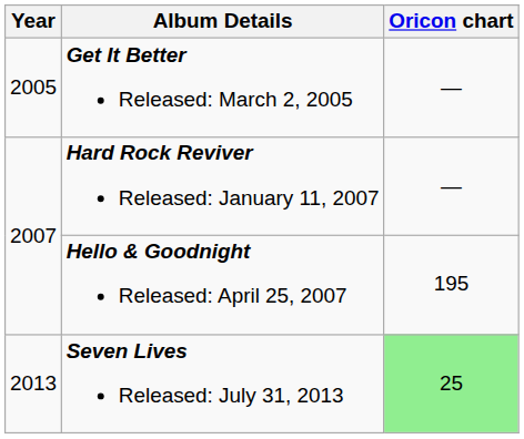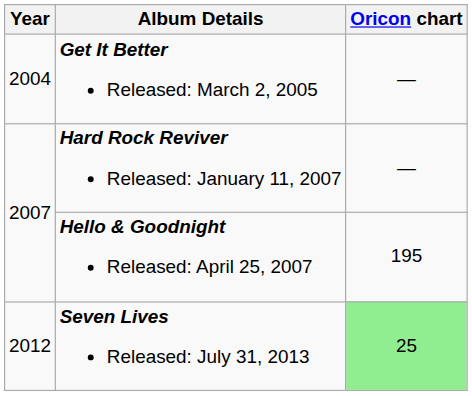Get It Better Released: March 2, 2005 | Year: 2005 -> 2004
Seven Lives Released: July 31, 2013 | Year: 2013 -> 2012
